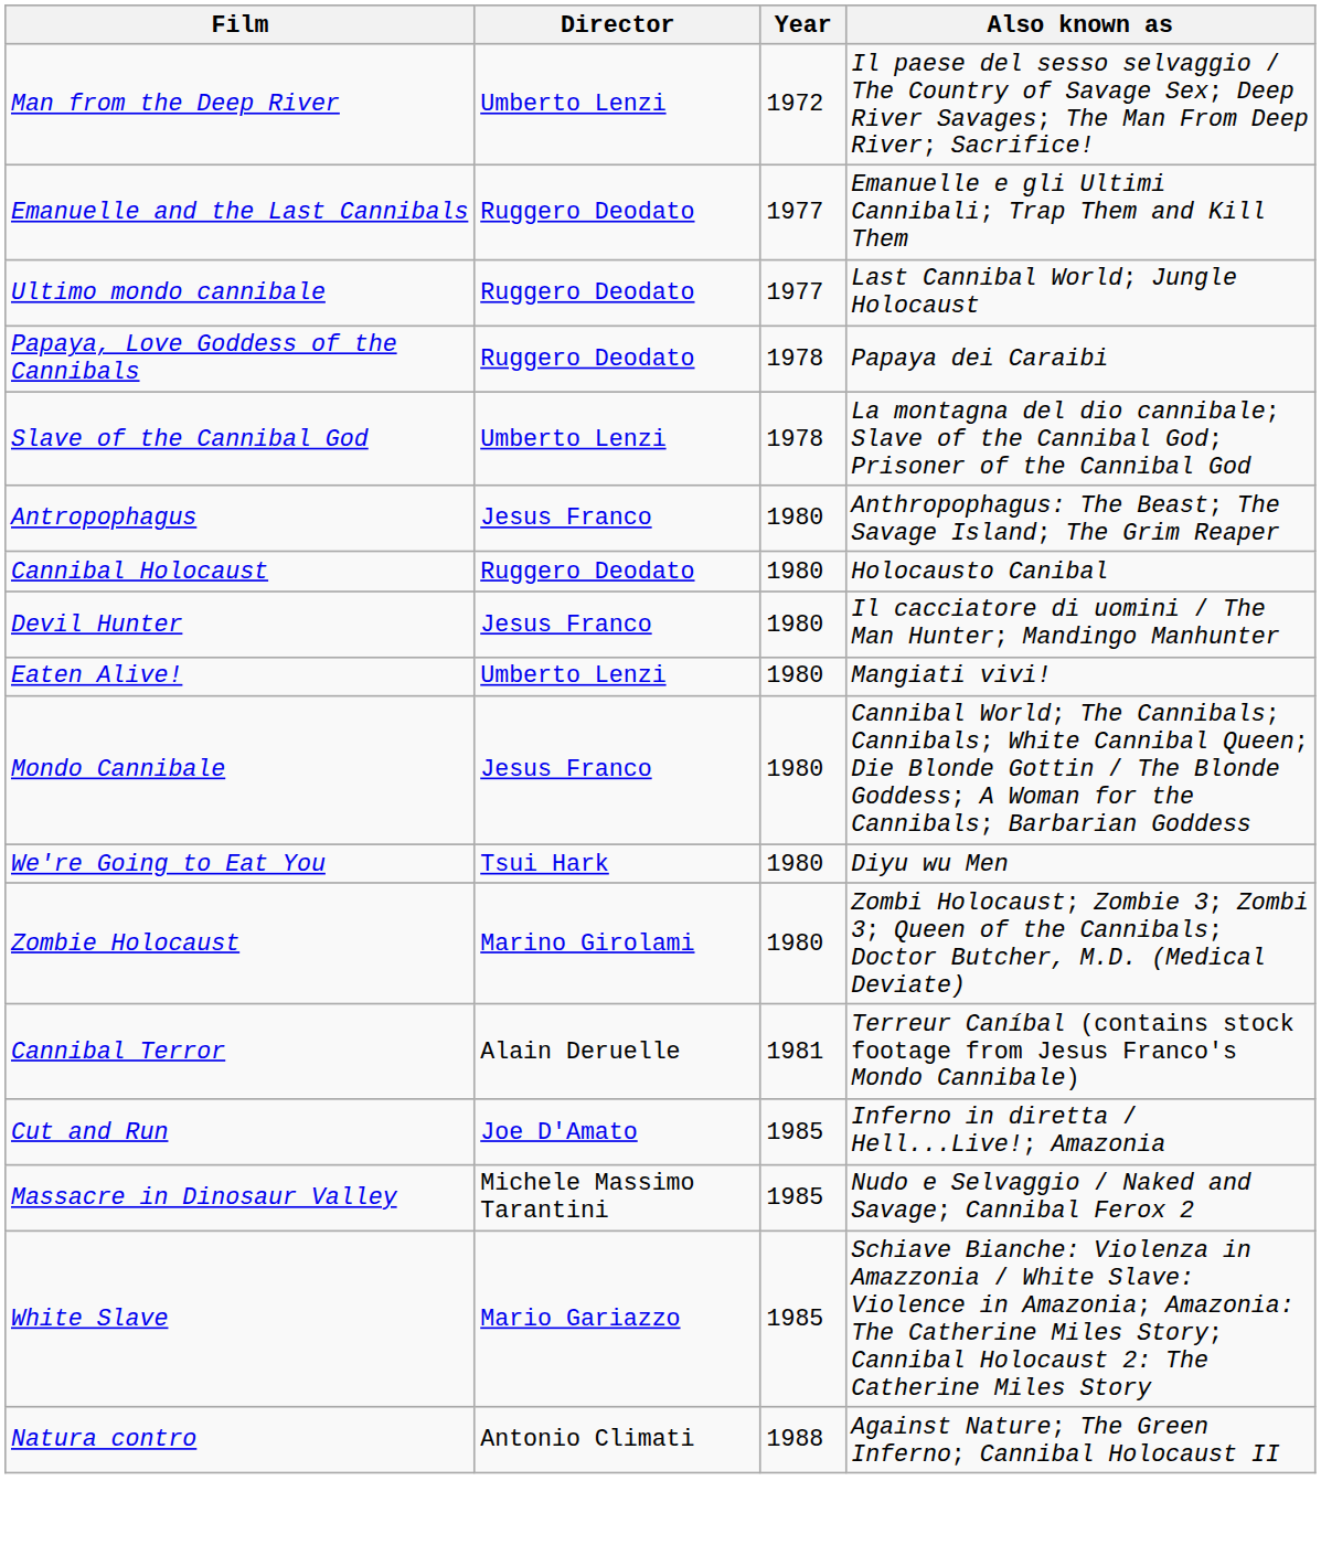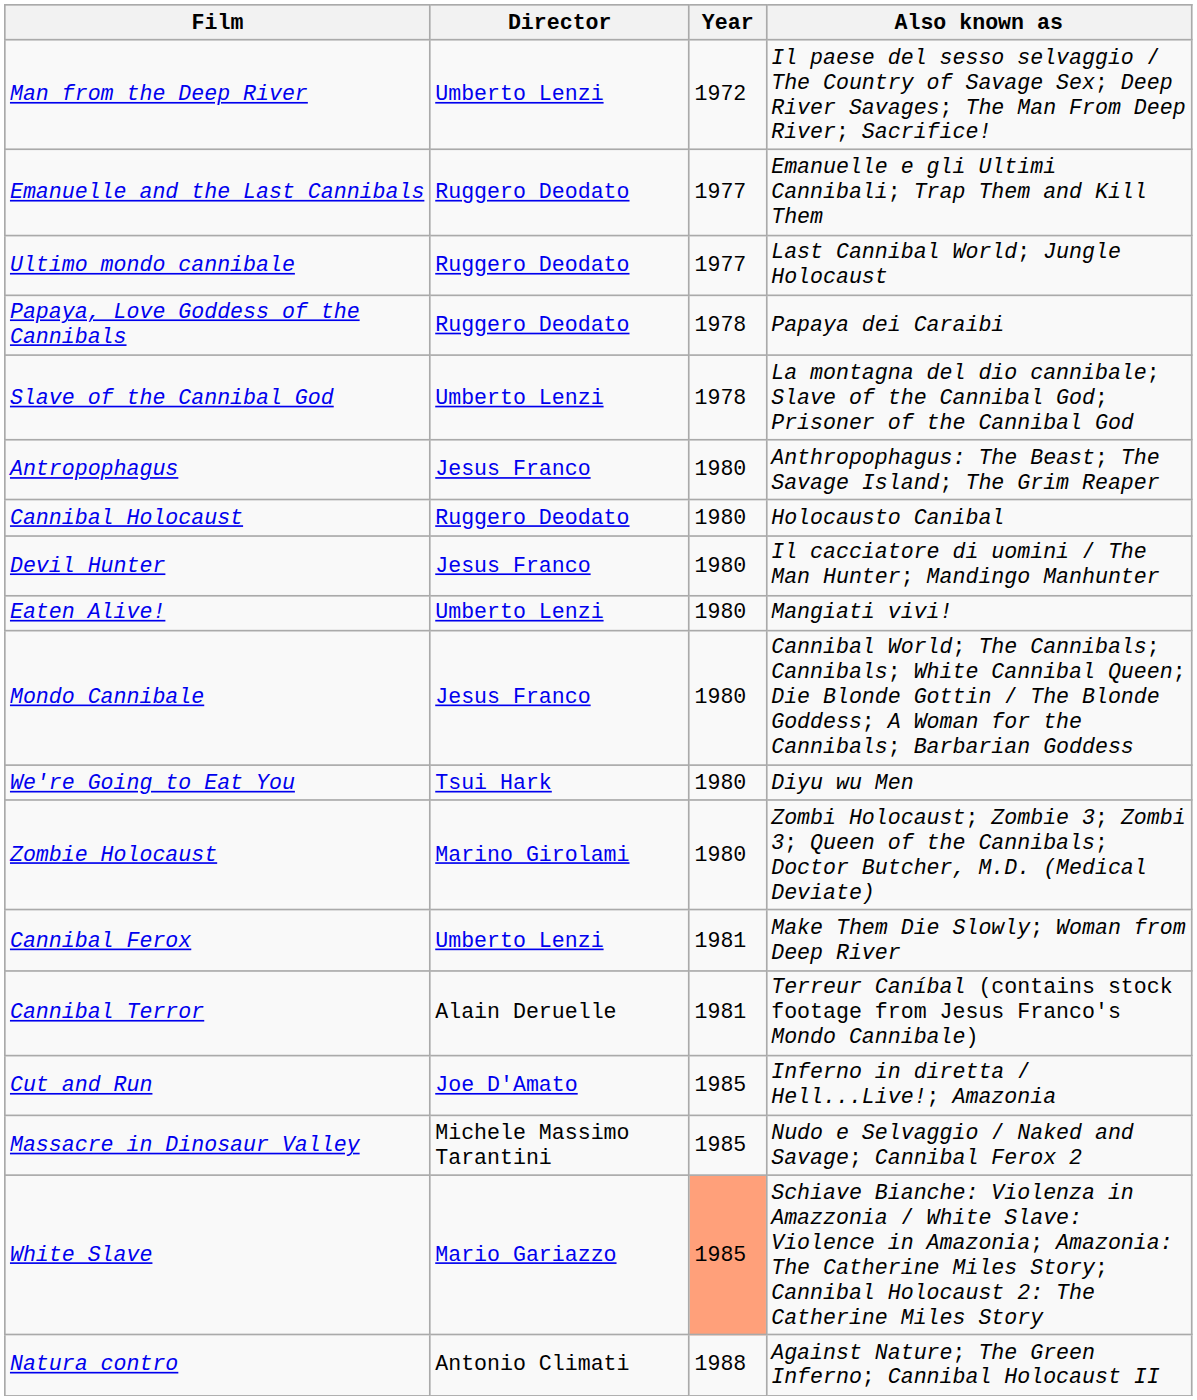+ row: Cannibal Ferox | Umberto Lenzi | 1981 | Make Them Die Slowly; Woman from Deep River
White Slave | Year: no background -> lightsalmon background
